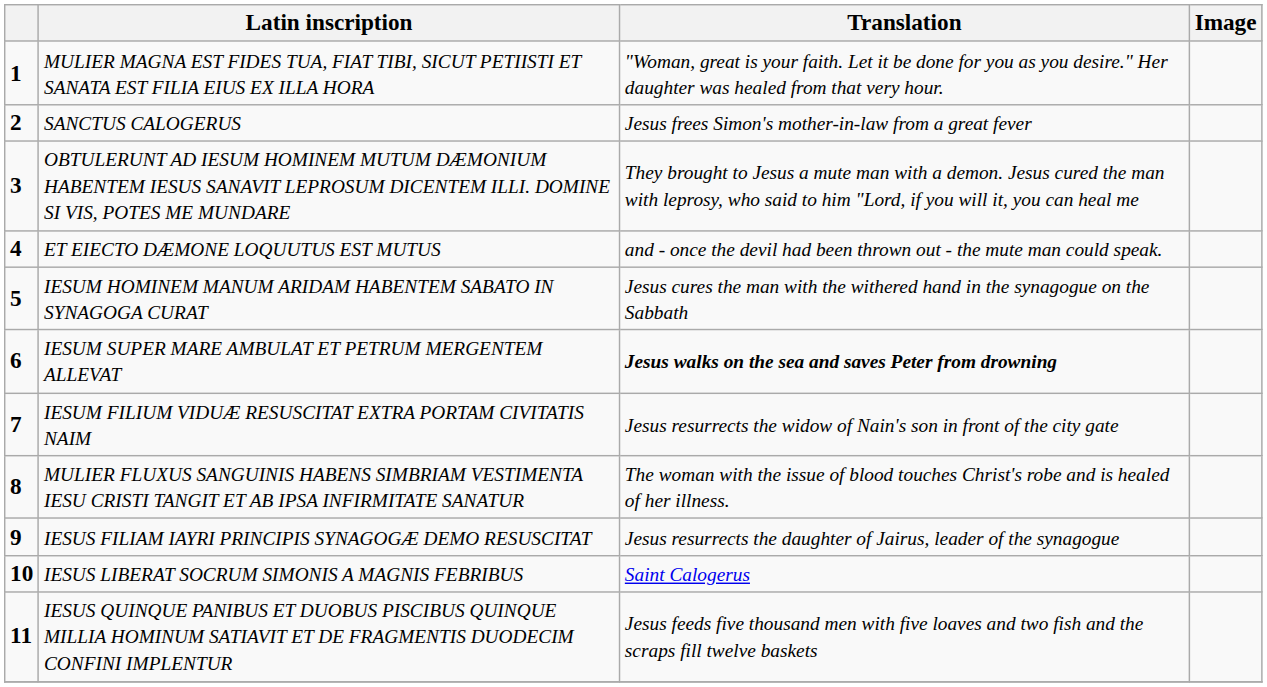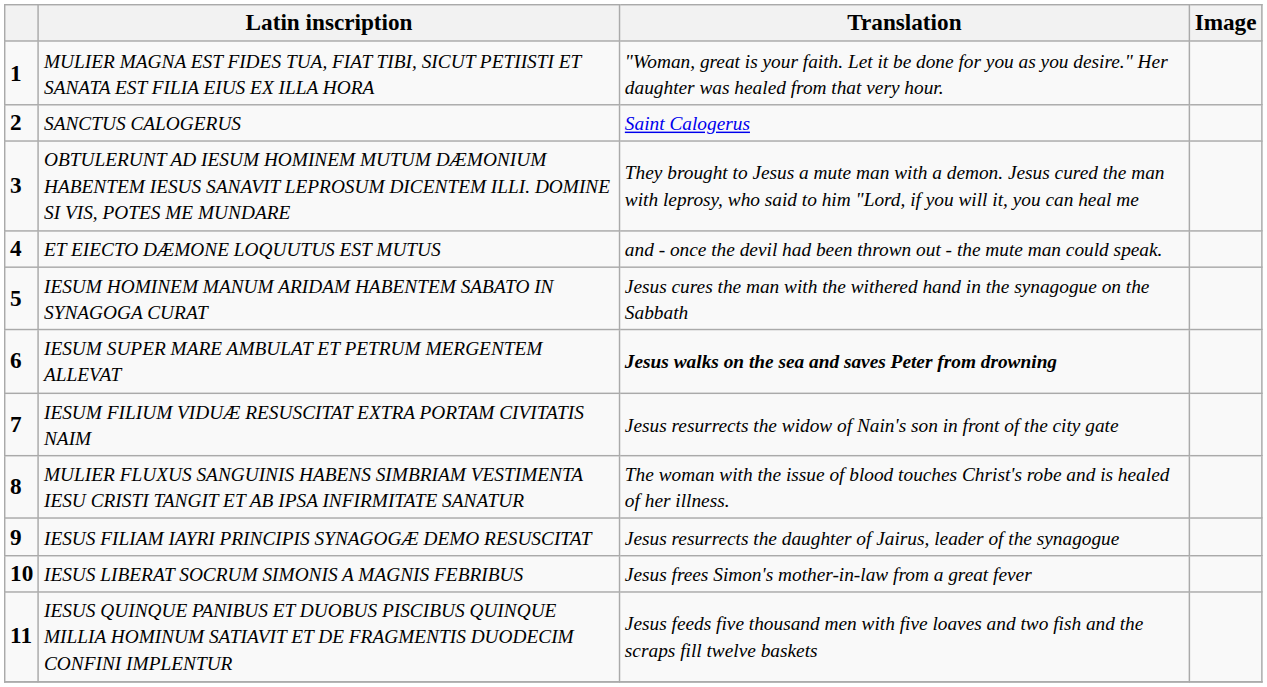SANCTUS CALOGERUS | Translation: Jesus frees Simon's mother-in-law from a great fever -> Saint Calogerus
IESUS LIBERAT SOCRUM SIMONIS A MAGNIS FEBRIBUS | Translation: Saint Calogerus -> Jesus frees Simon's mother-in-law from a great fever
